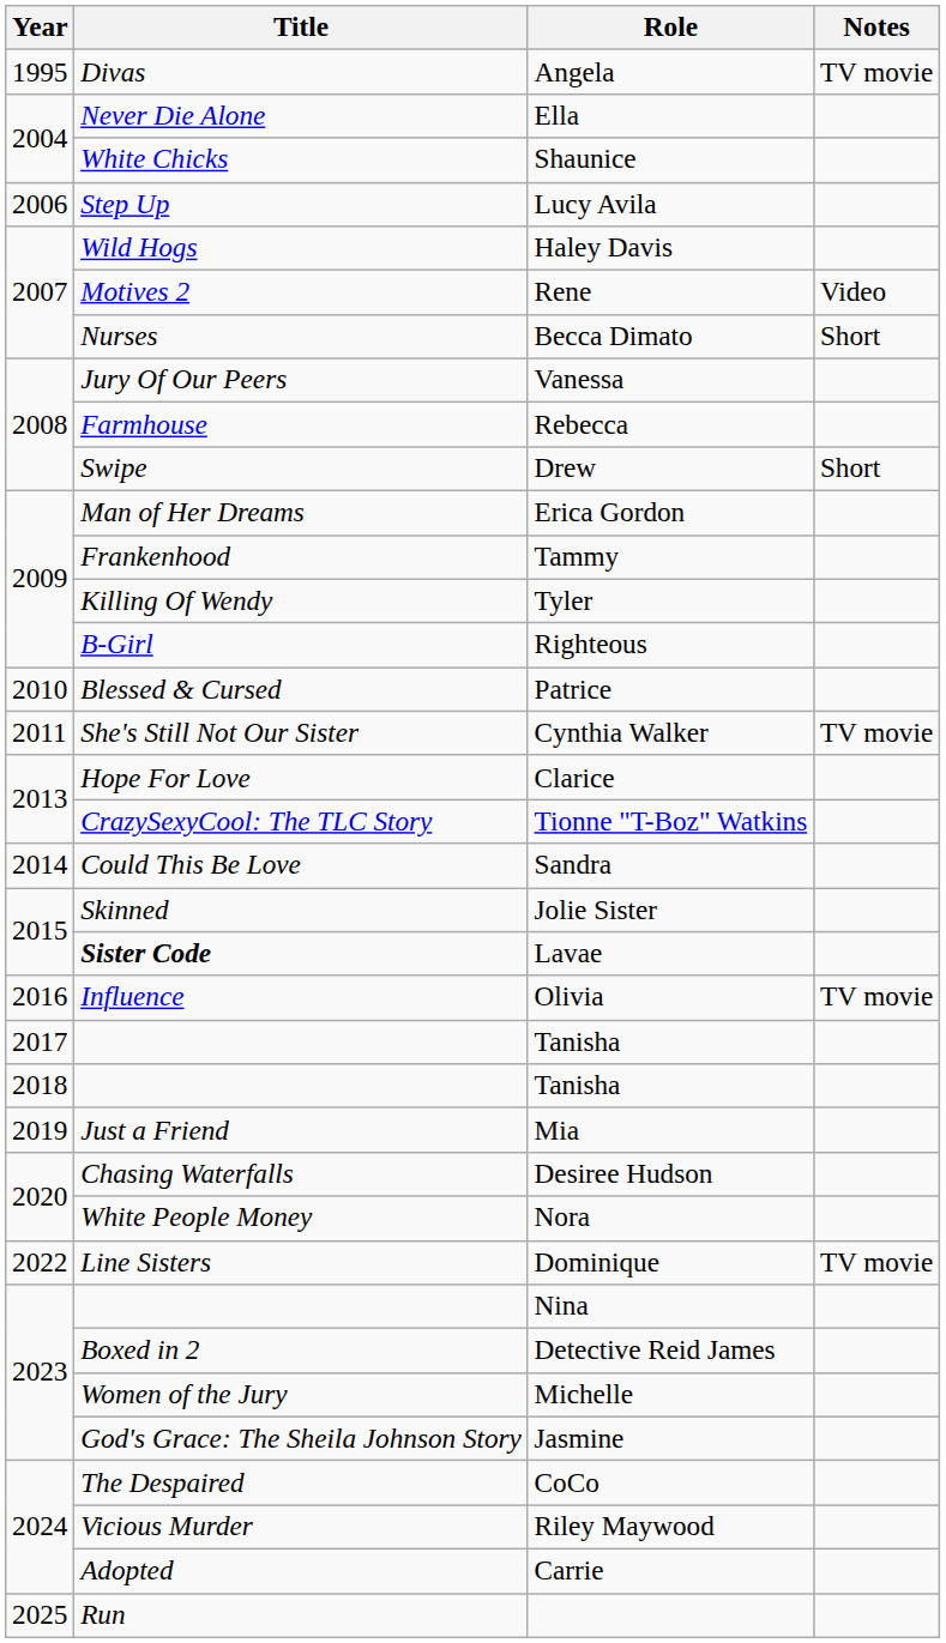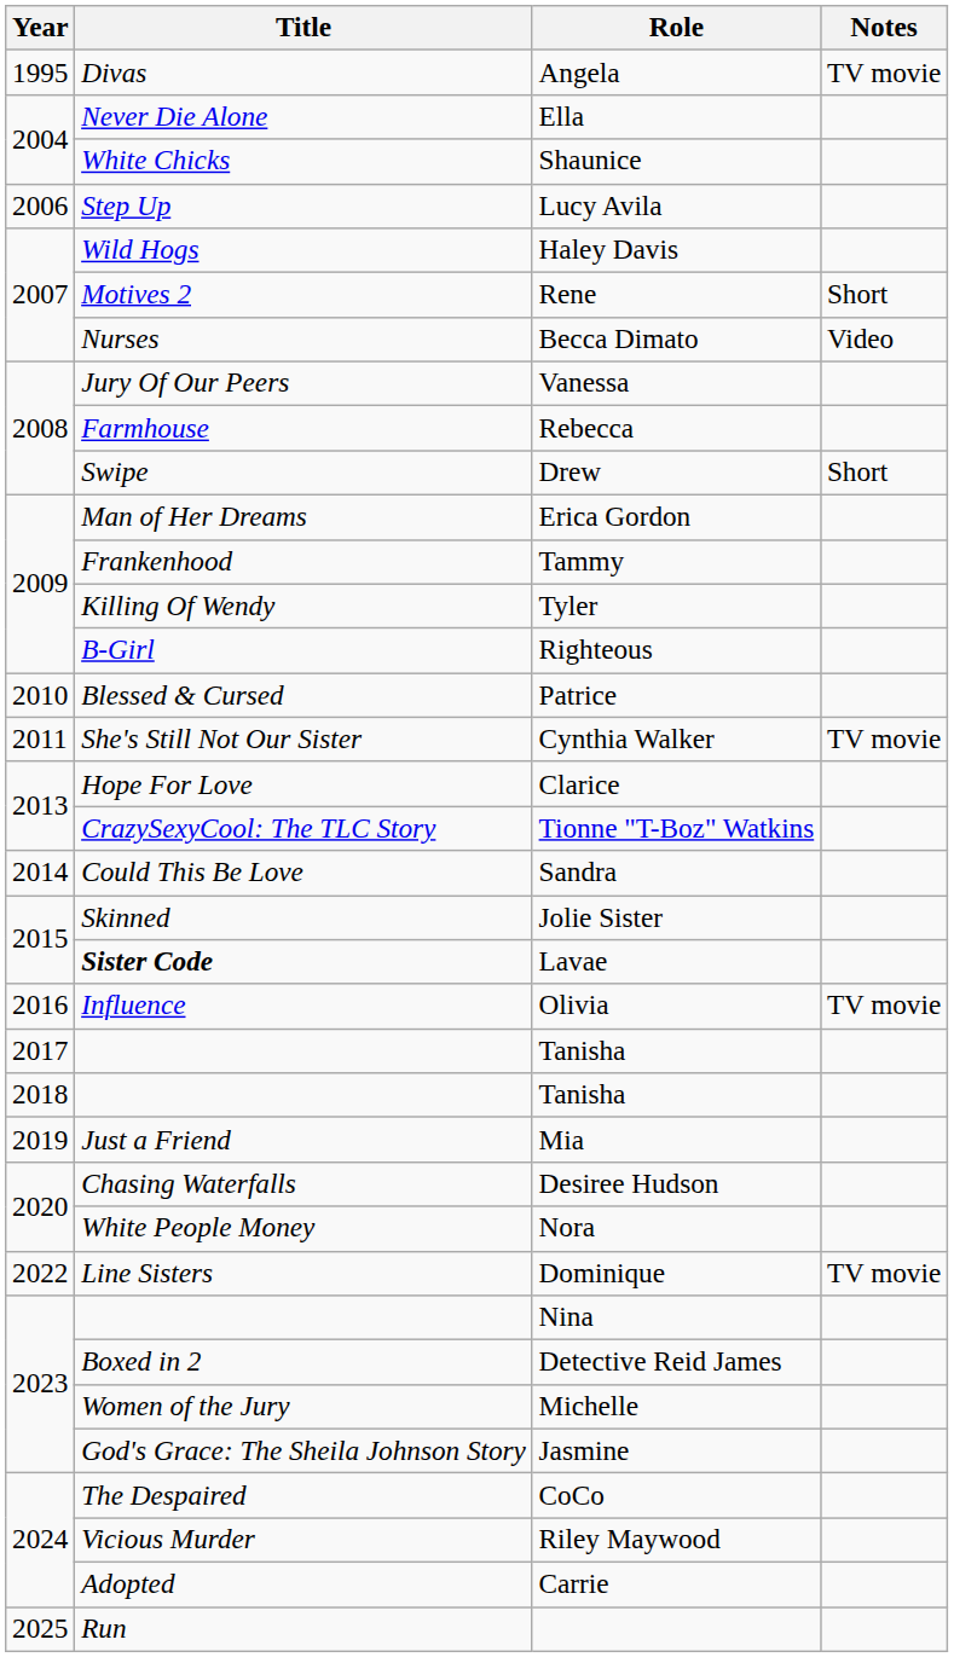Rene | Notes: Video -> Short
Becca Dimato | Notes: Short -> Video
